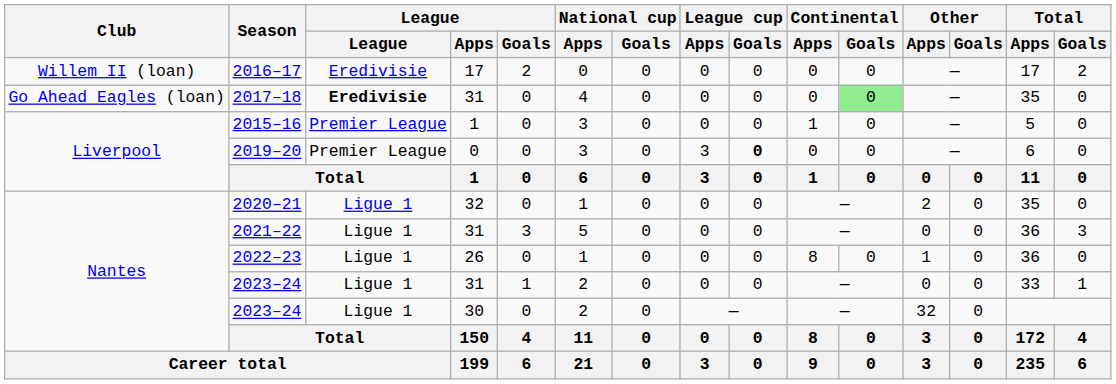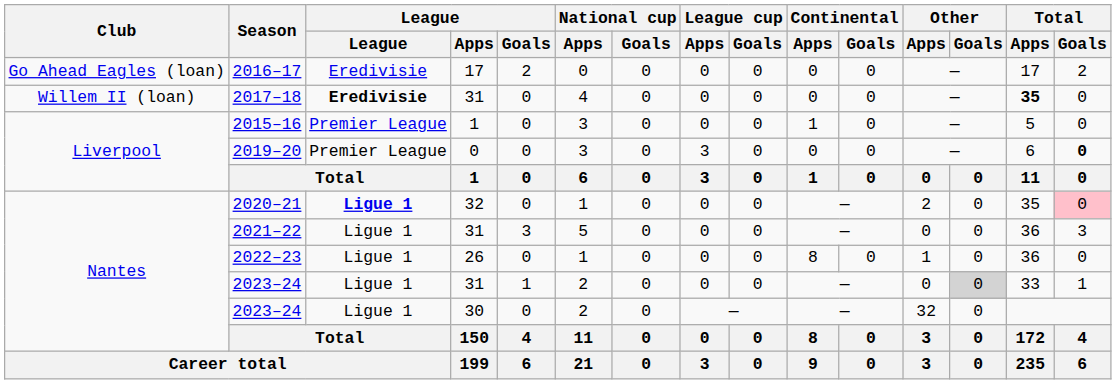2016–17 | Club: Willem II (loan) -> Go Ahead Eagles (loan)
2017–18 | Club: Go Ahead Eagles (loan) -> Willem II (loan)
2017–18 | Continental / Goals: lightgreen background -> no background
2017–18 | Total / Apps: normal -> bold
2019–20 | League cup / Goals: bold -> normal
2019–20 | Total / Goals: normal -> bold
2020–21 | League: normal -> bold
2020–21 | Total / Goals: no background -> pink background
2023–24 / 31 | Other / Goals: no background -> lightgrey background
